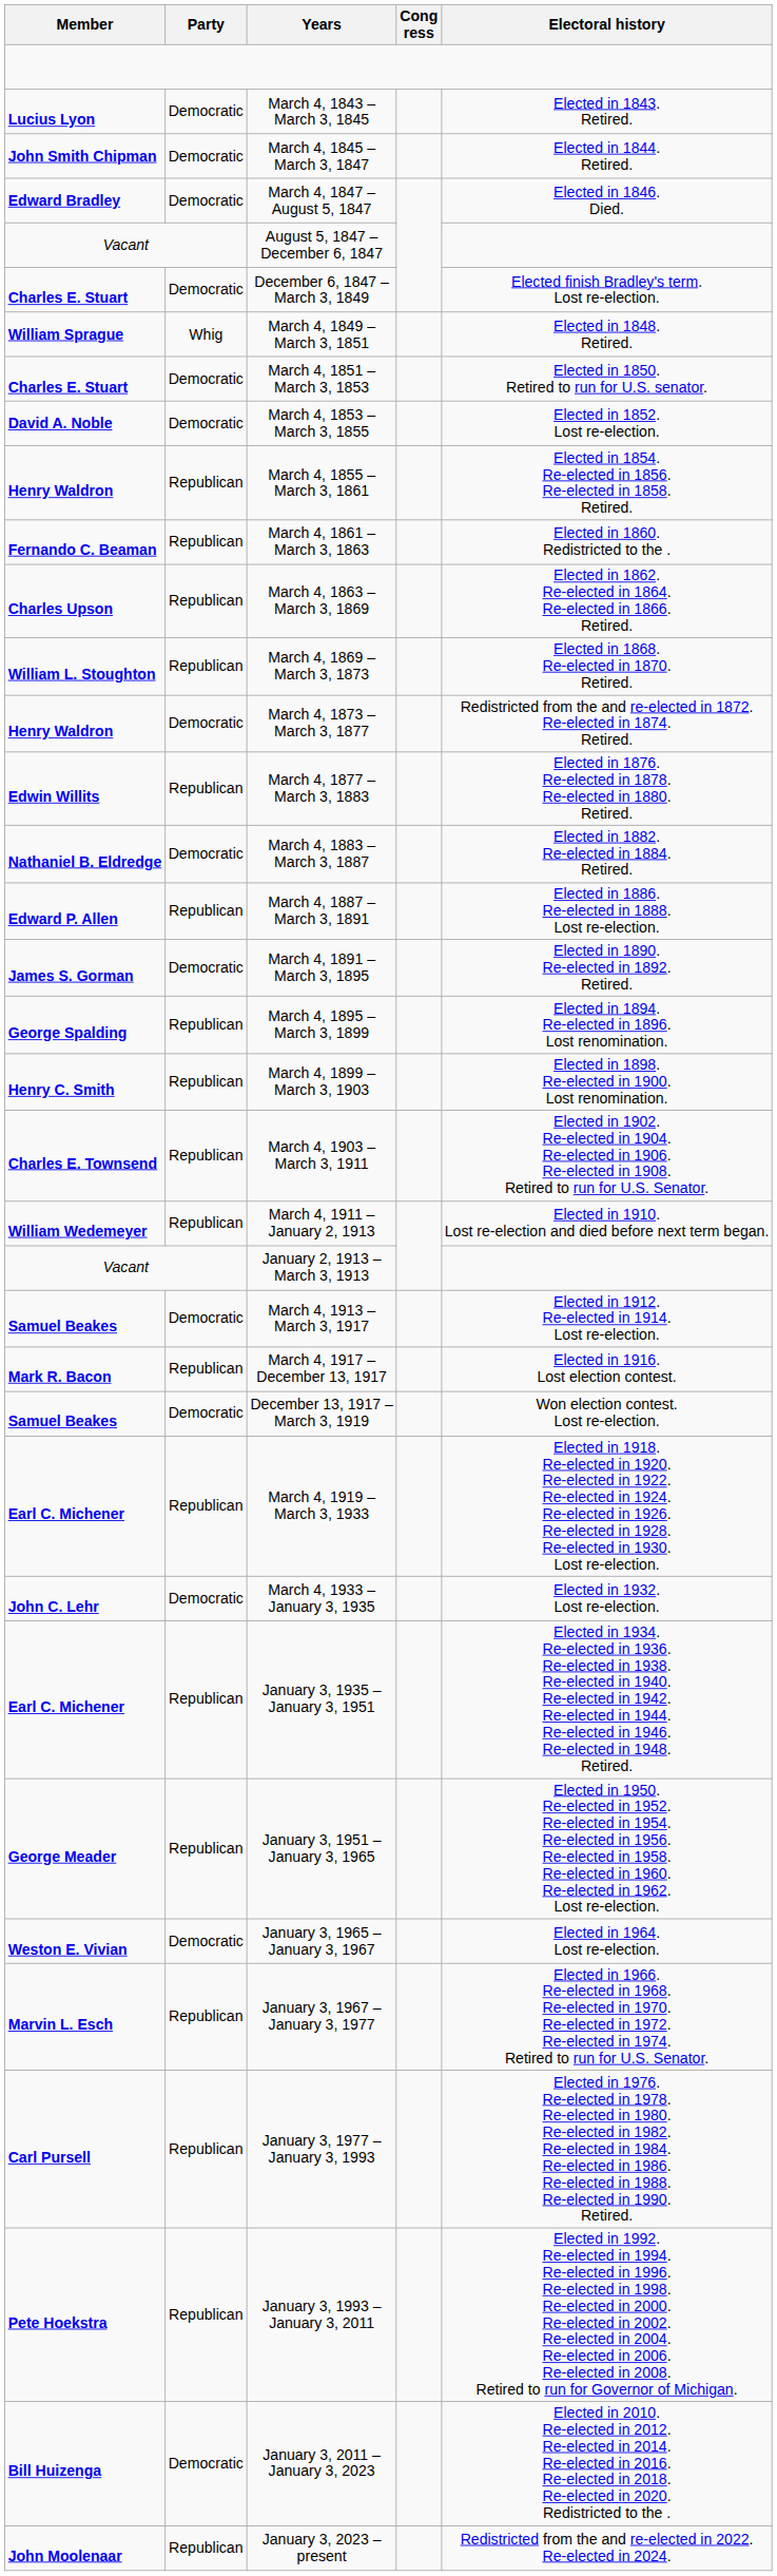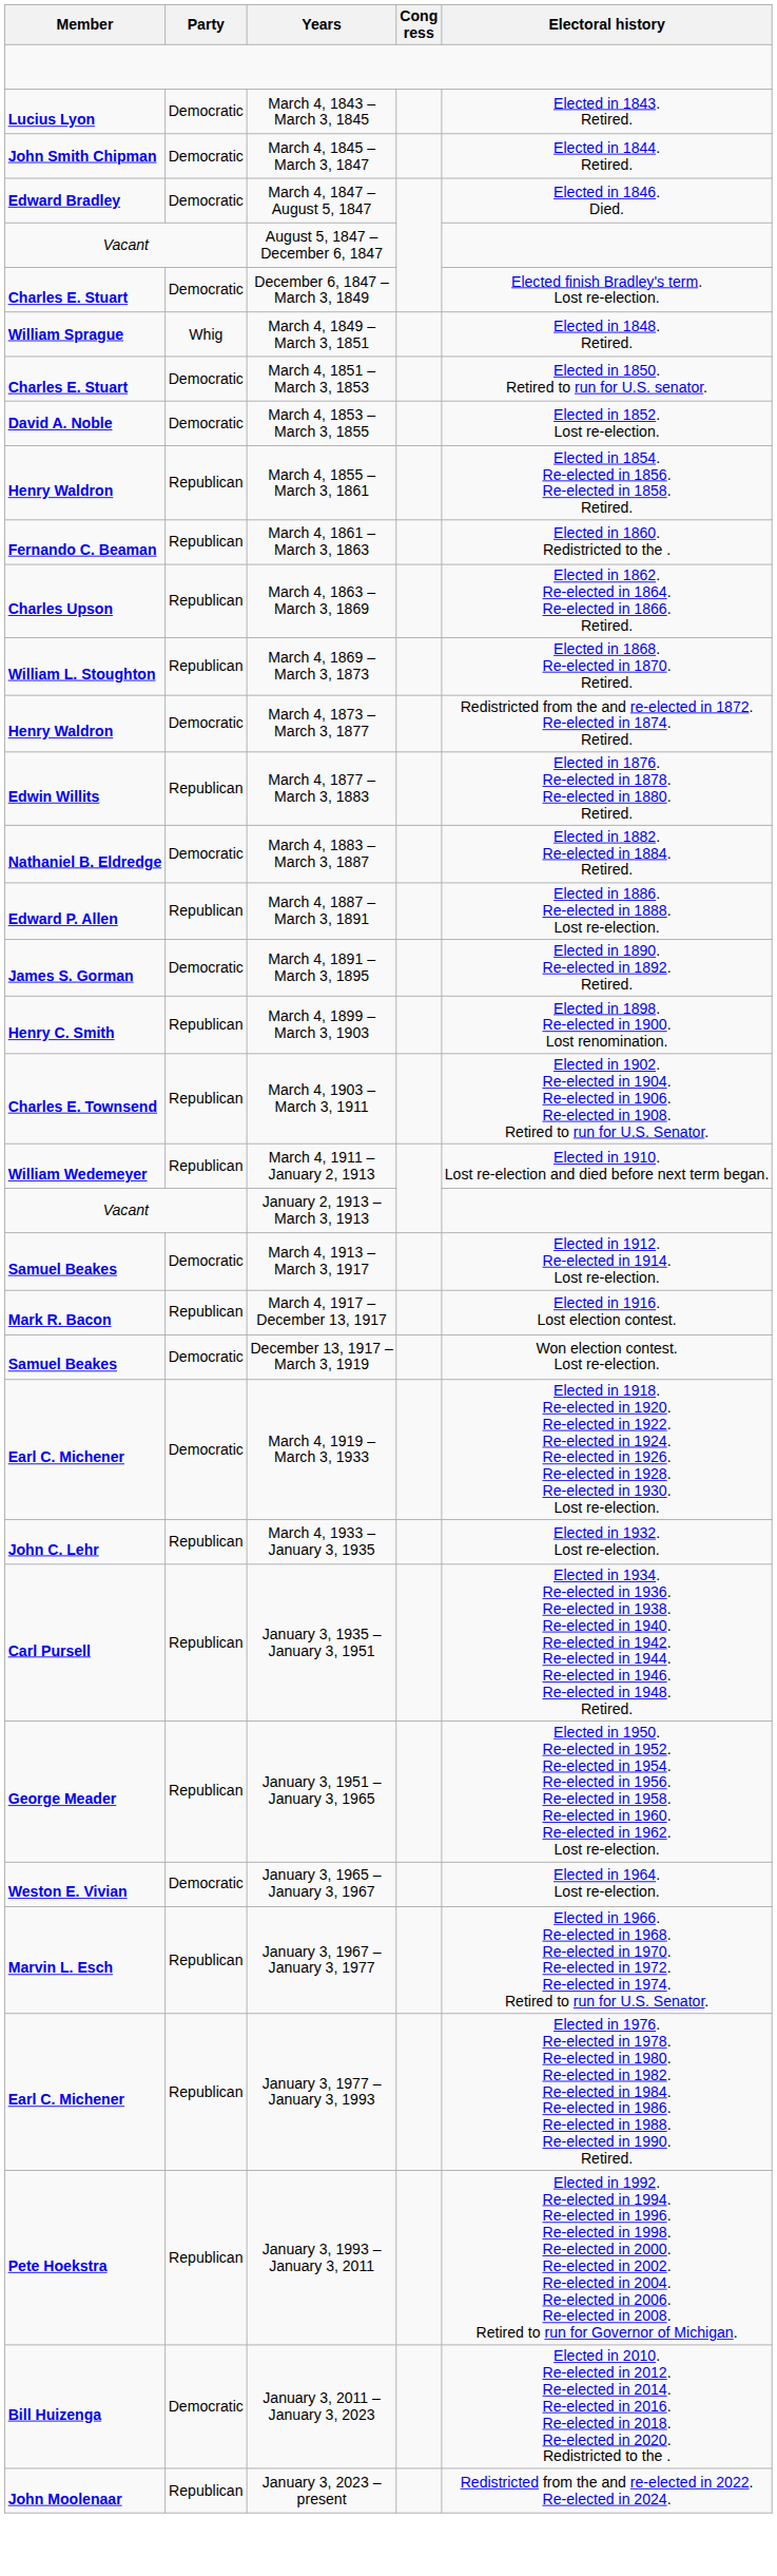- row: George Spalding | Republican | March 4, 1895 – March 3, 1899 | Elected in 1894. Re-elected in 1896. Lost renomination.
March 4, 1919 – March 3, 1933 | Party: Republican -> Democratic
March 4, 1933 – January 3, 1935 | Party: Democratic -> Republican
January 3, 1935 – January 3, 1951 | Member: Earl C. Michener -> Carl Pursell
January 3, 1977 – January 3, 1993 | Member: Carl Pursell -> Earl C. Michener
